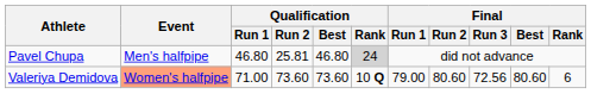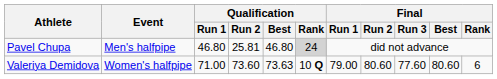Valeriya Demidova | Event: lightsalmon background -> no background
Valeriya Demidova | Qualification / Best: 73.60 -> 73.63
Valeriya Demidova | Final / Run 3: 72.56 -> 77.60
